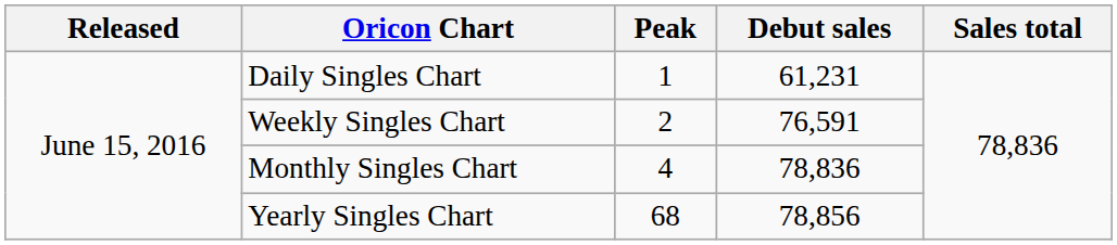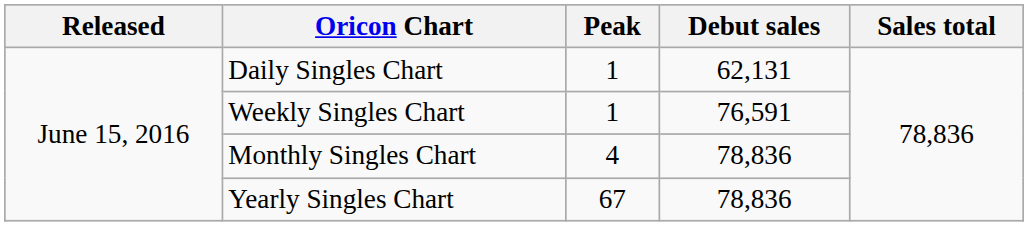Daily Singles Chart | Debut sales: 61,231 -> 62,131
Weekly Singles Chart | Peak: 2 -> 1
Yearly Singles Chart | Peak: 68 -> 67
Yearly Singles Chart | Debut sales: 78,856 -> 78,836
